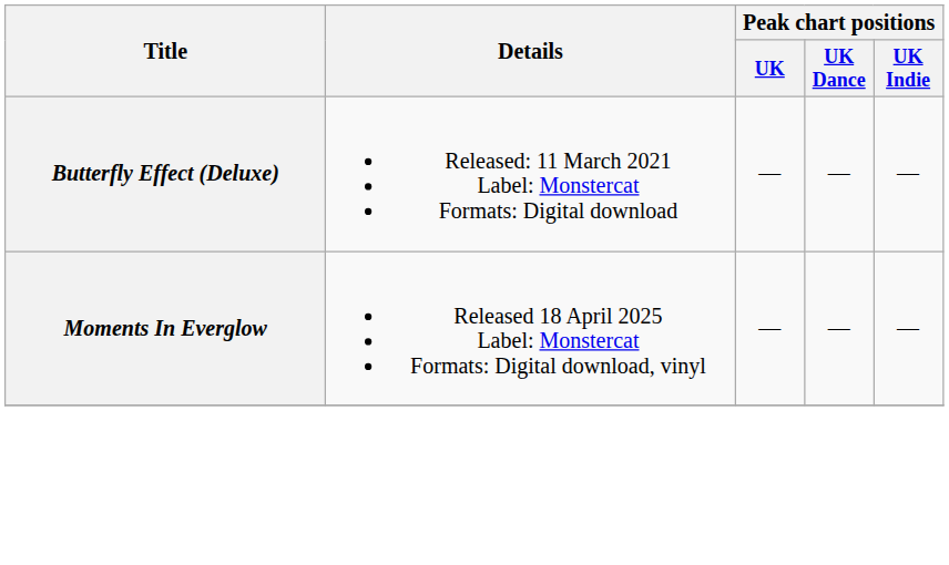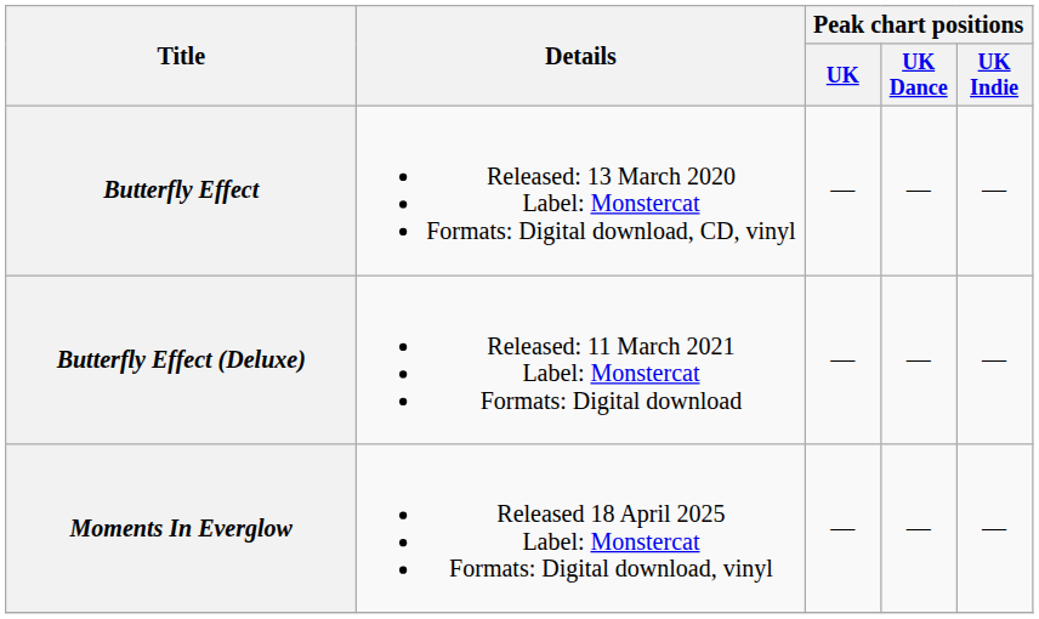+ row: Butterfly Effect | Released: 13 March 2020 Label: Monstercat Formats: Digital download, CD, vinyl | — | — | —
